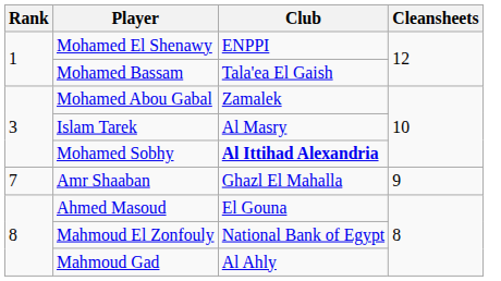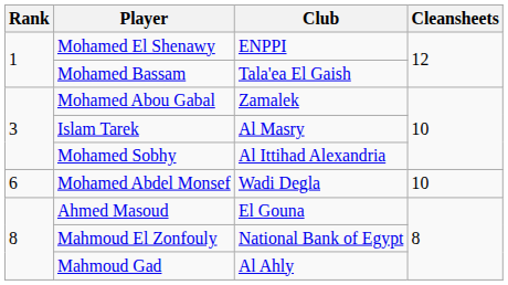Mohamed Sobhy | Club: bold -> normal
+ row: 6 | Mohamed Abdel Monsef | Wadi Degla | 10
- row: 7 | Amr Shaaban | Ghazl El Mahalla | 9
